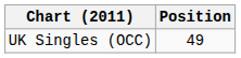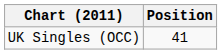UK Singles (OCC) | Position: 49 -> 41
